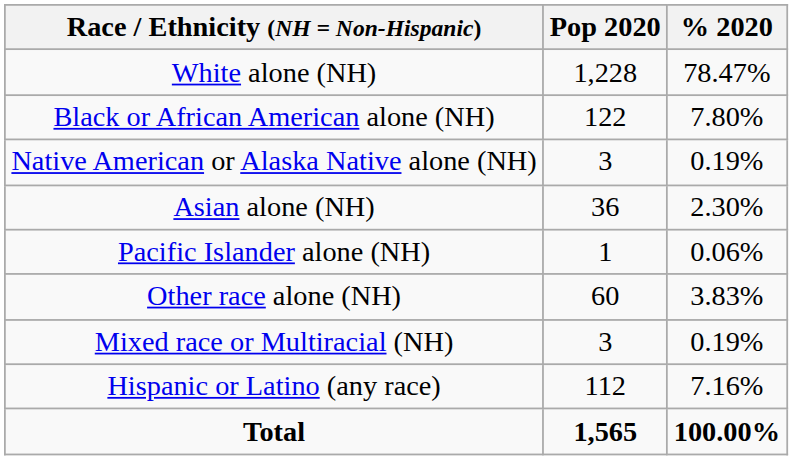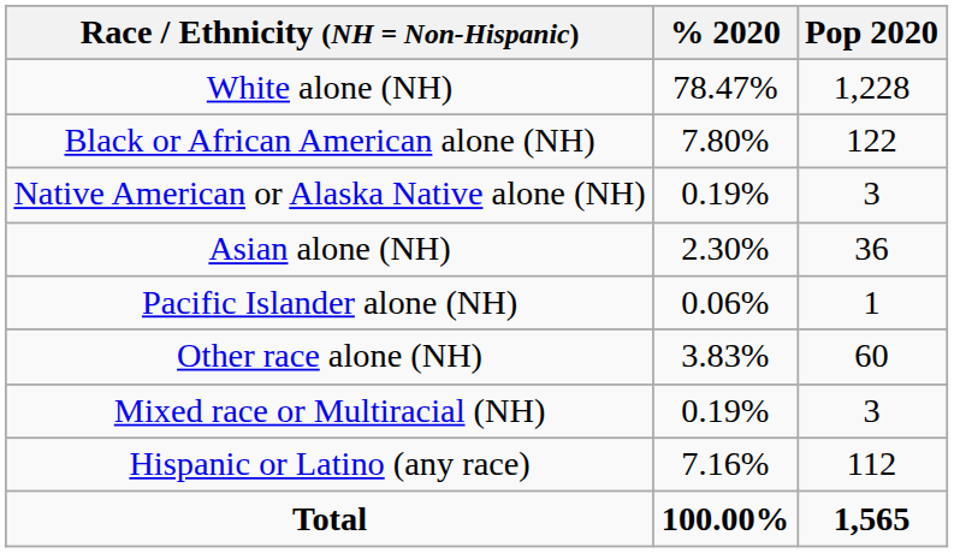columns swapped: Pop 2020 <-> % 2020
